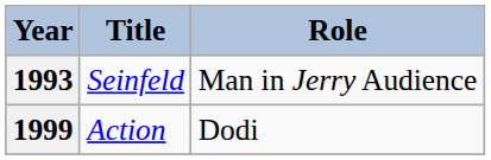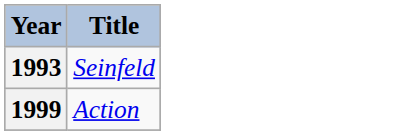- column: Role | Man in Jerry Audience | Dodi
